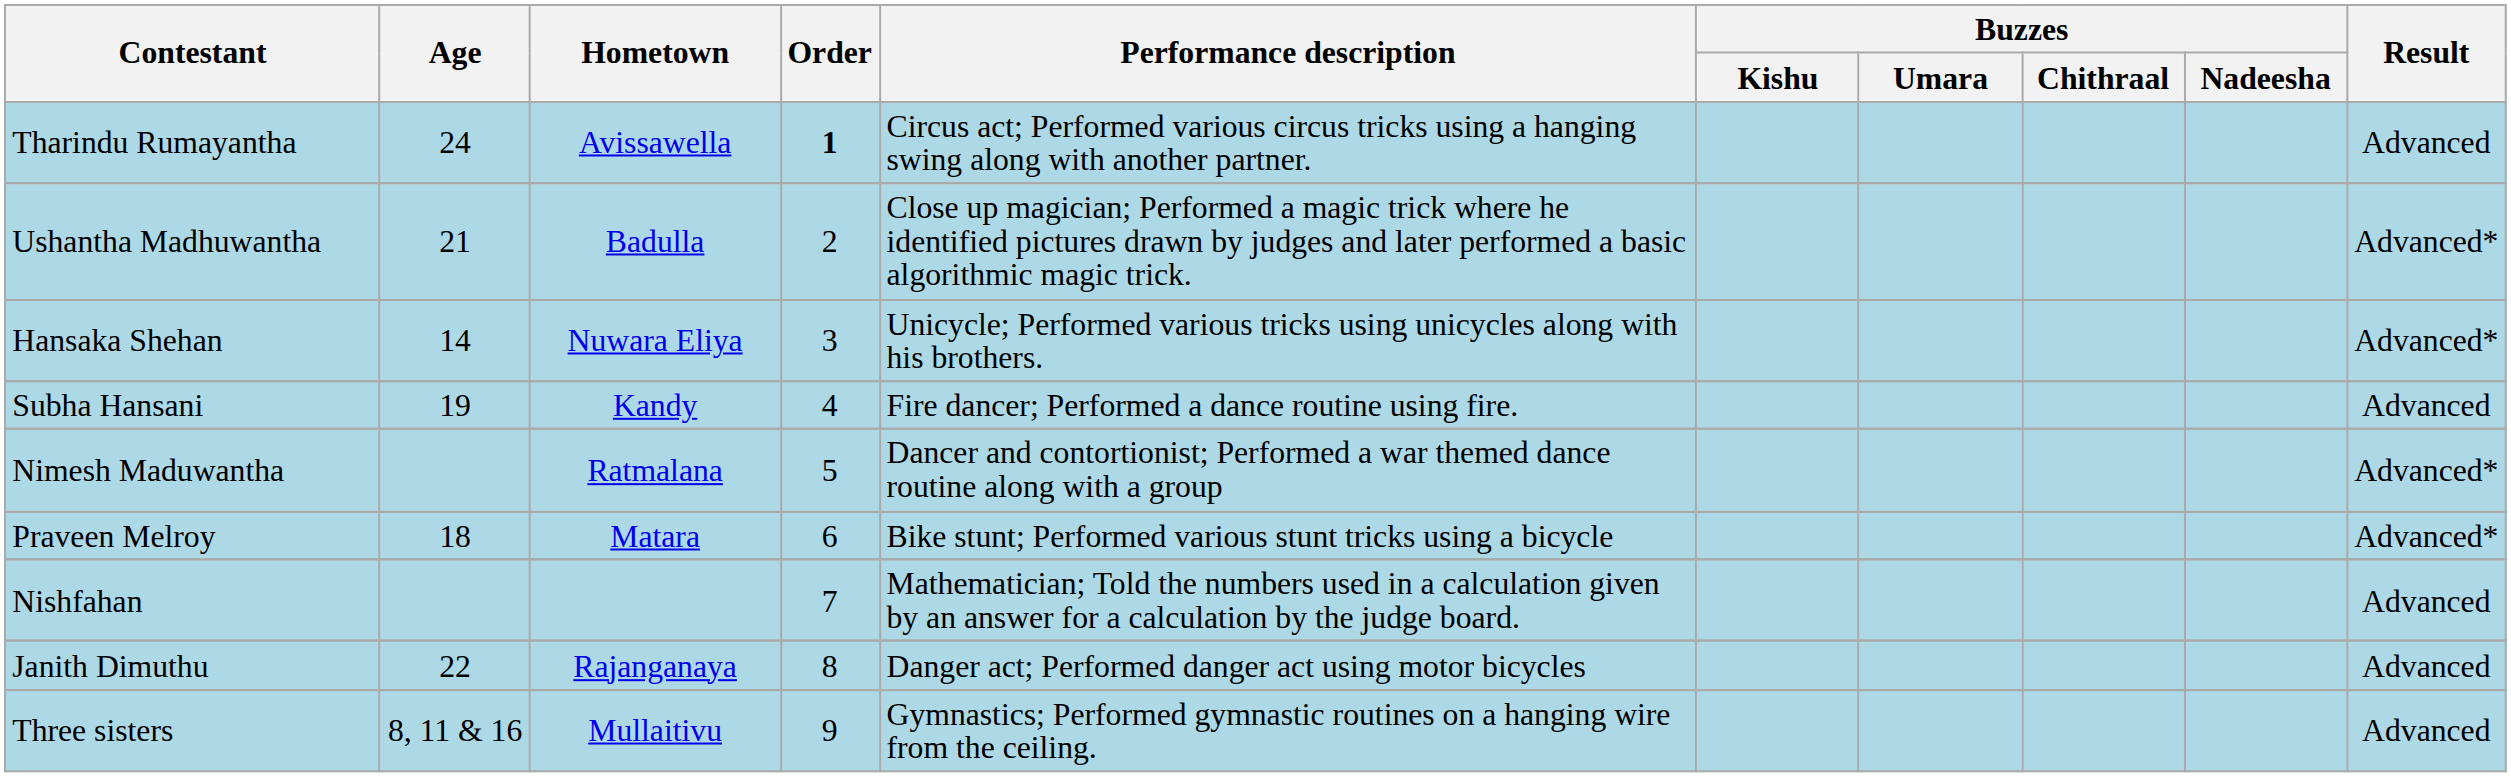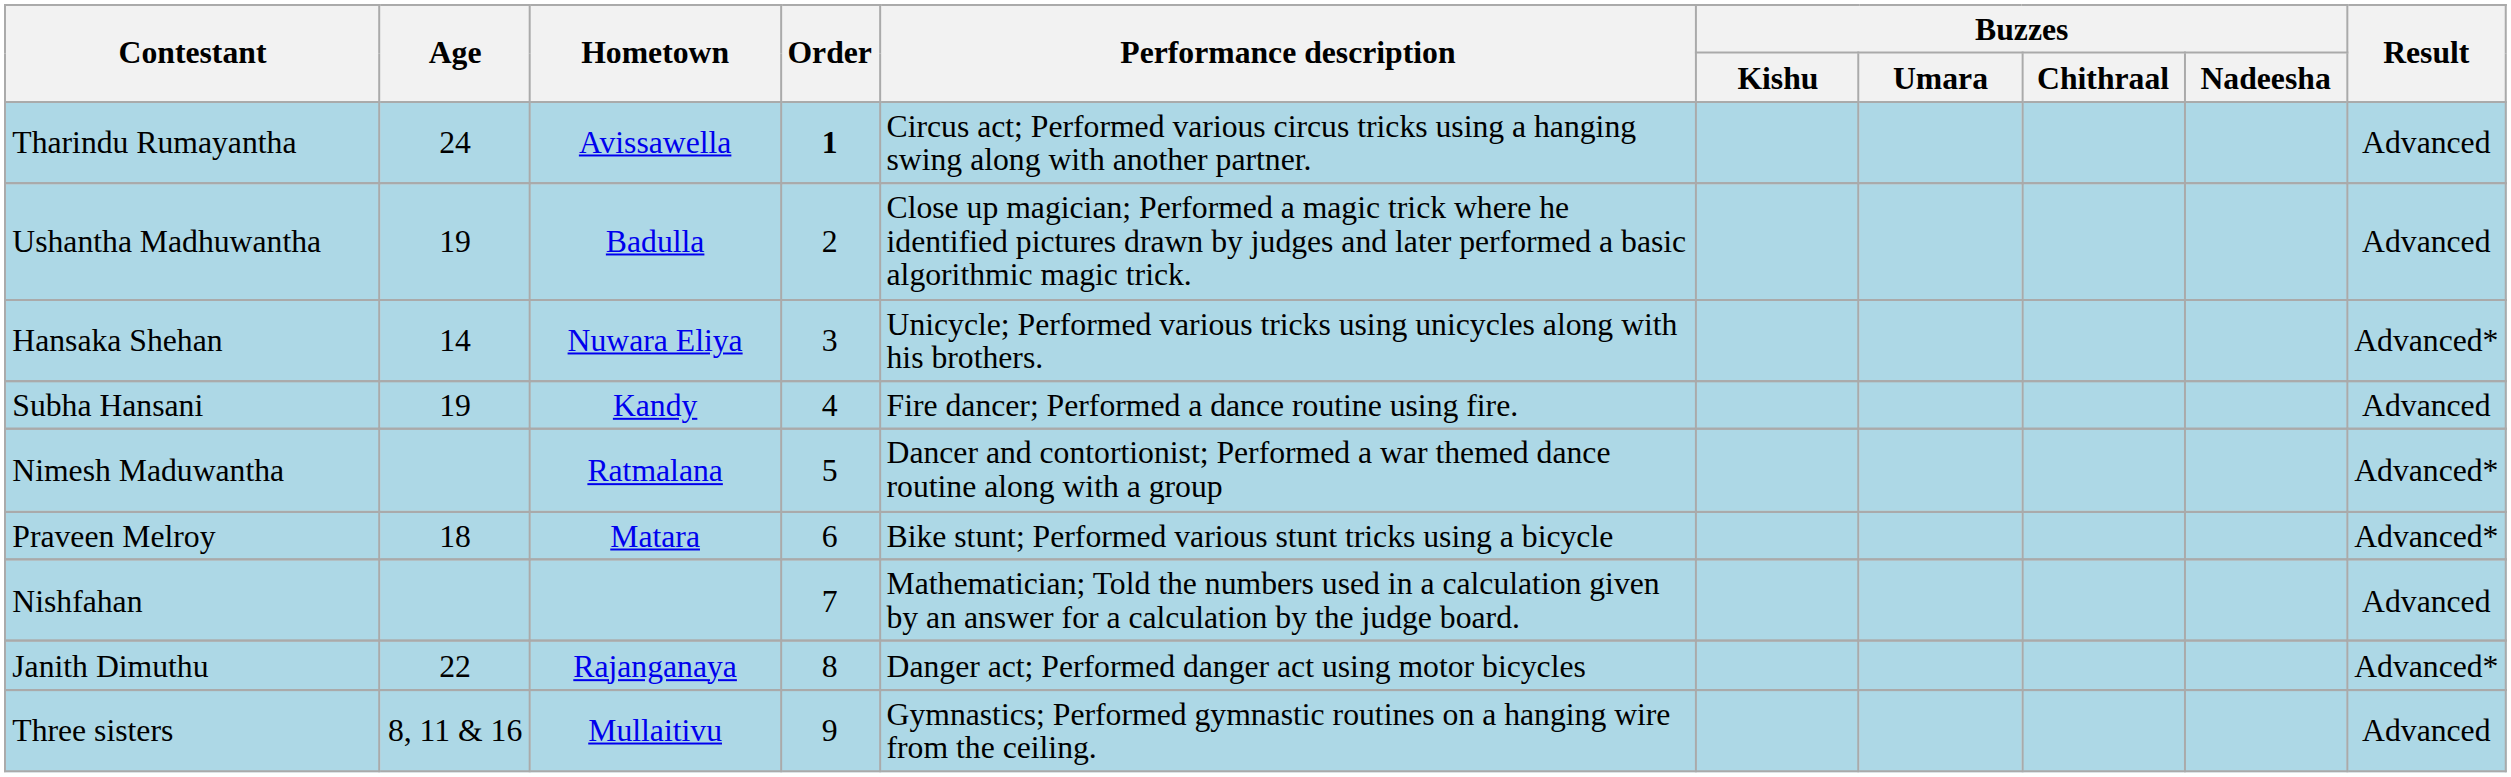Ushantha Madhuwantha | Age: 21 -> 19
Ushantha Madhuwantha | Result: Advanced* -> Advanced
Janith Dimuthu | Result: Advanced -> Advanced*
